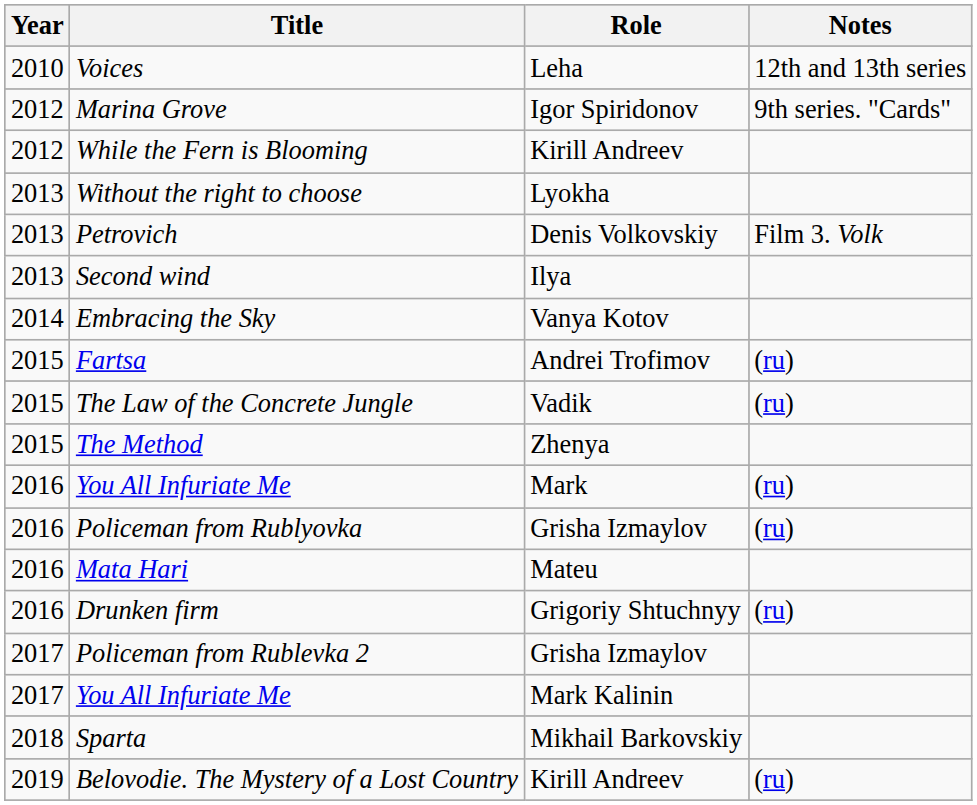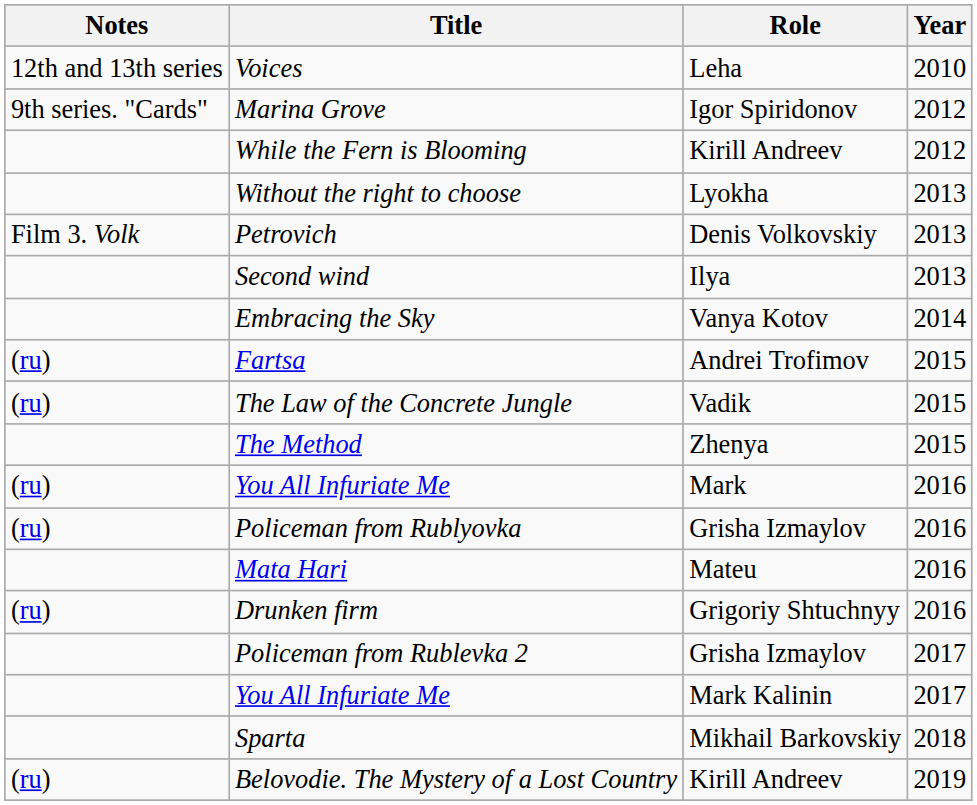columns swapped: Year <-> Notes
